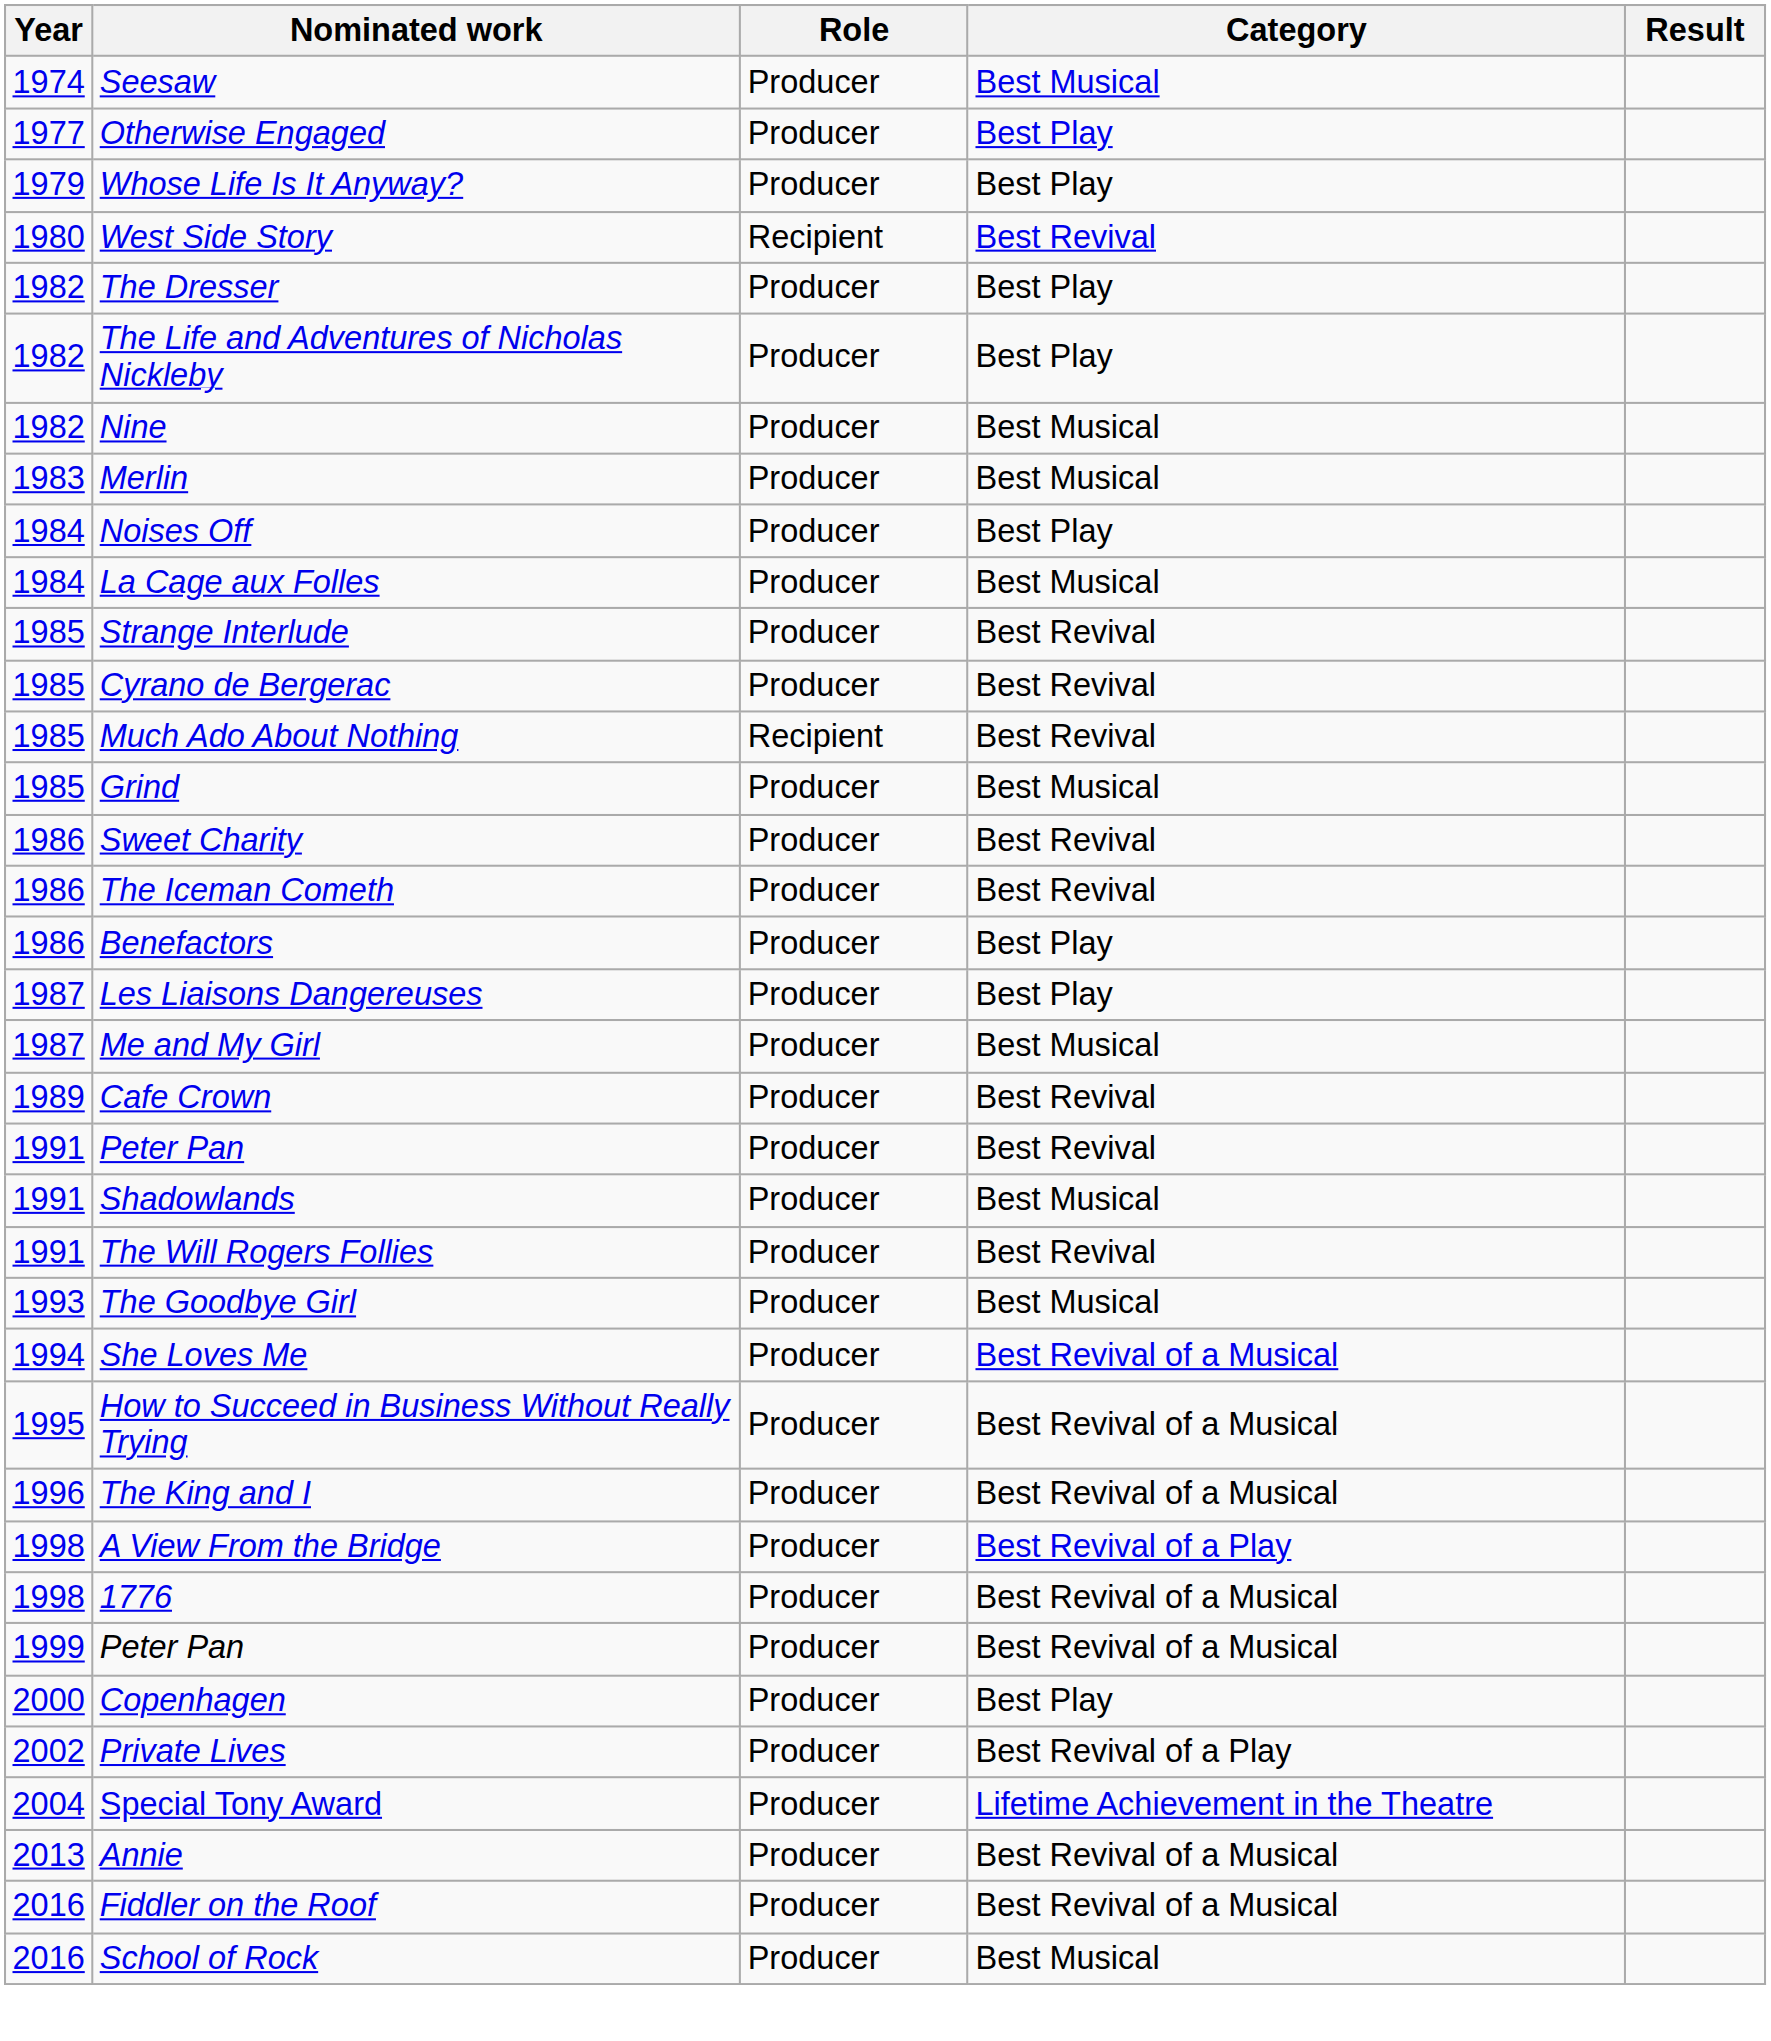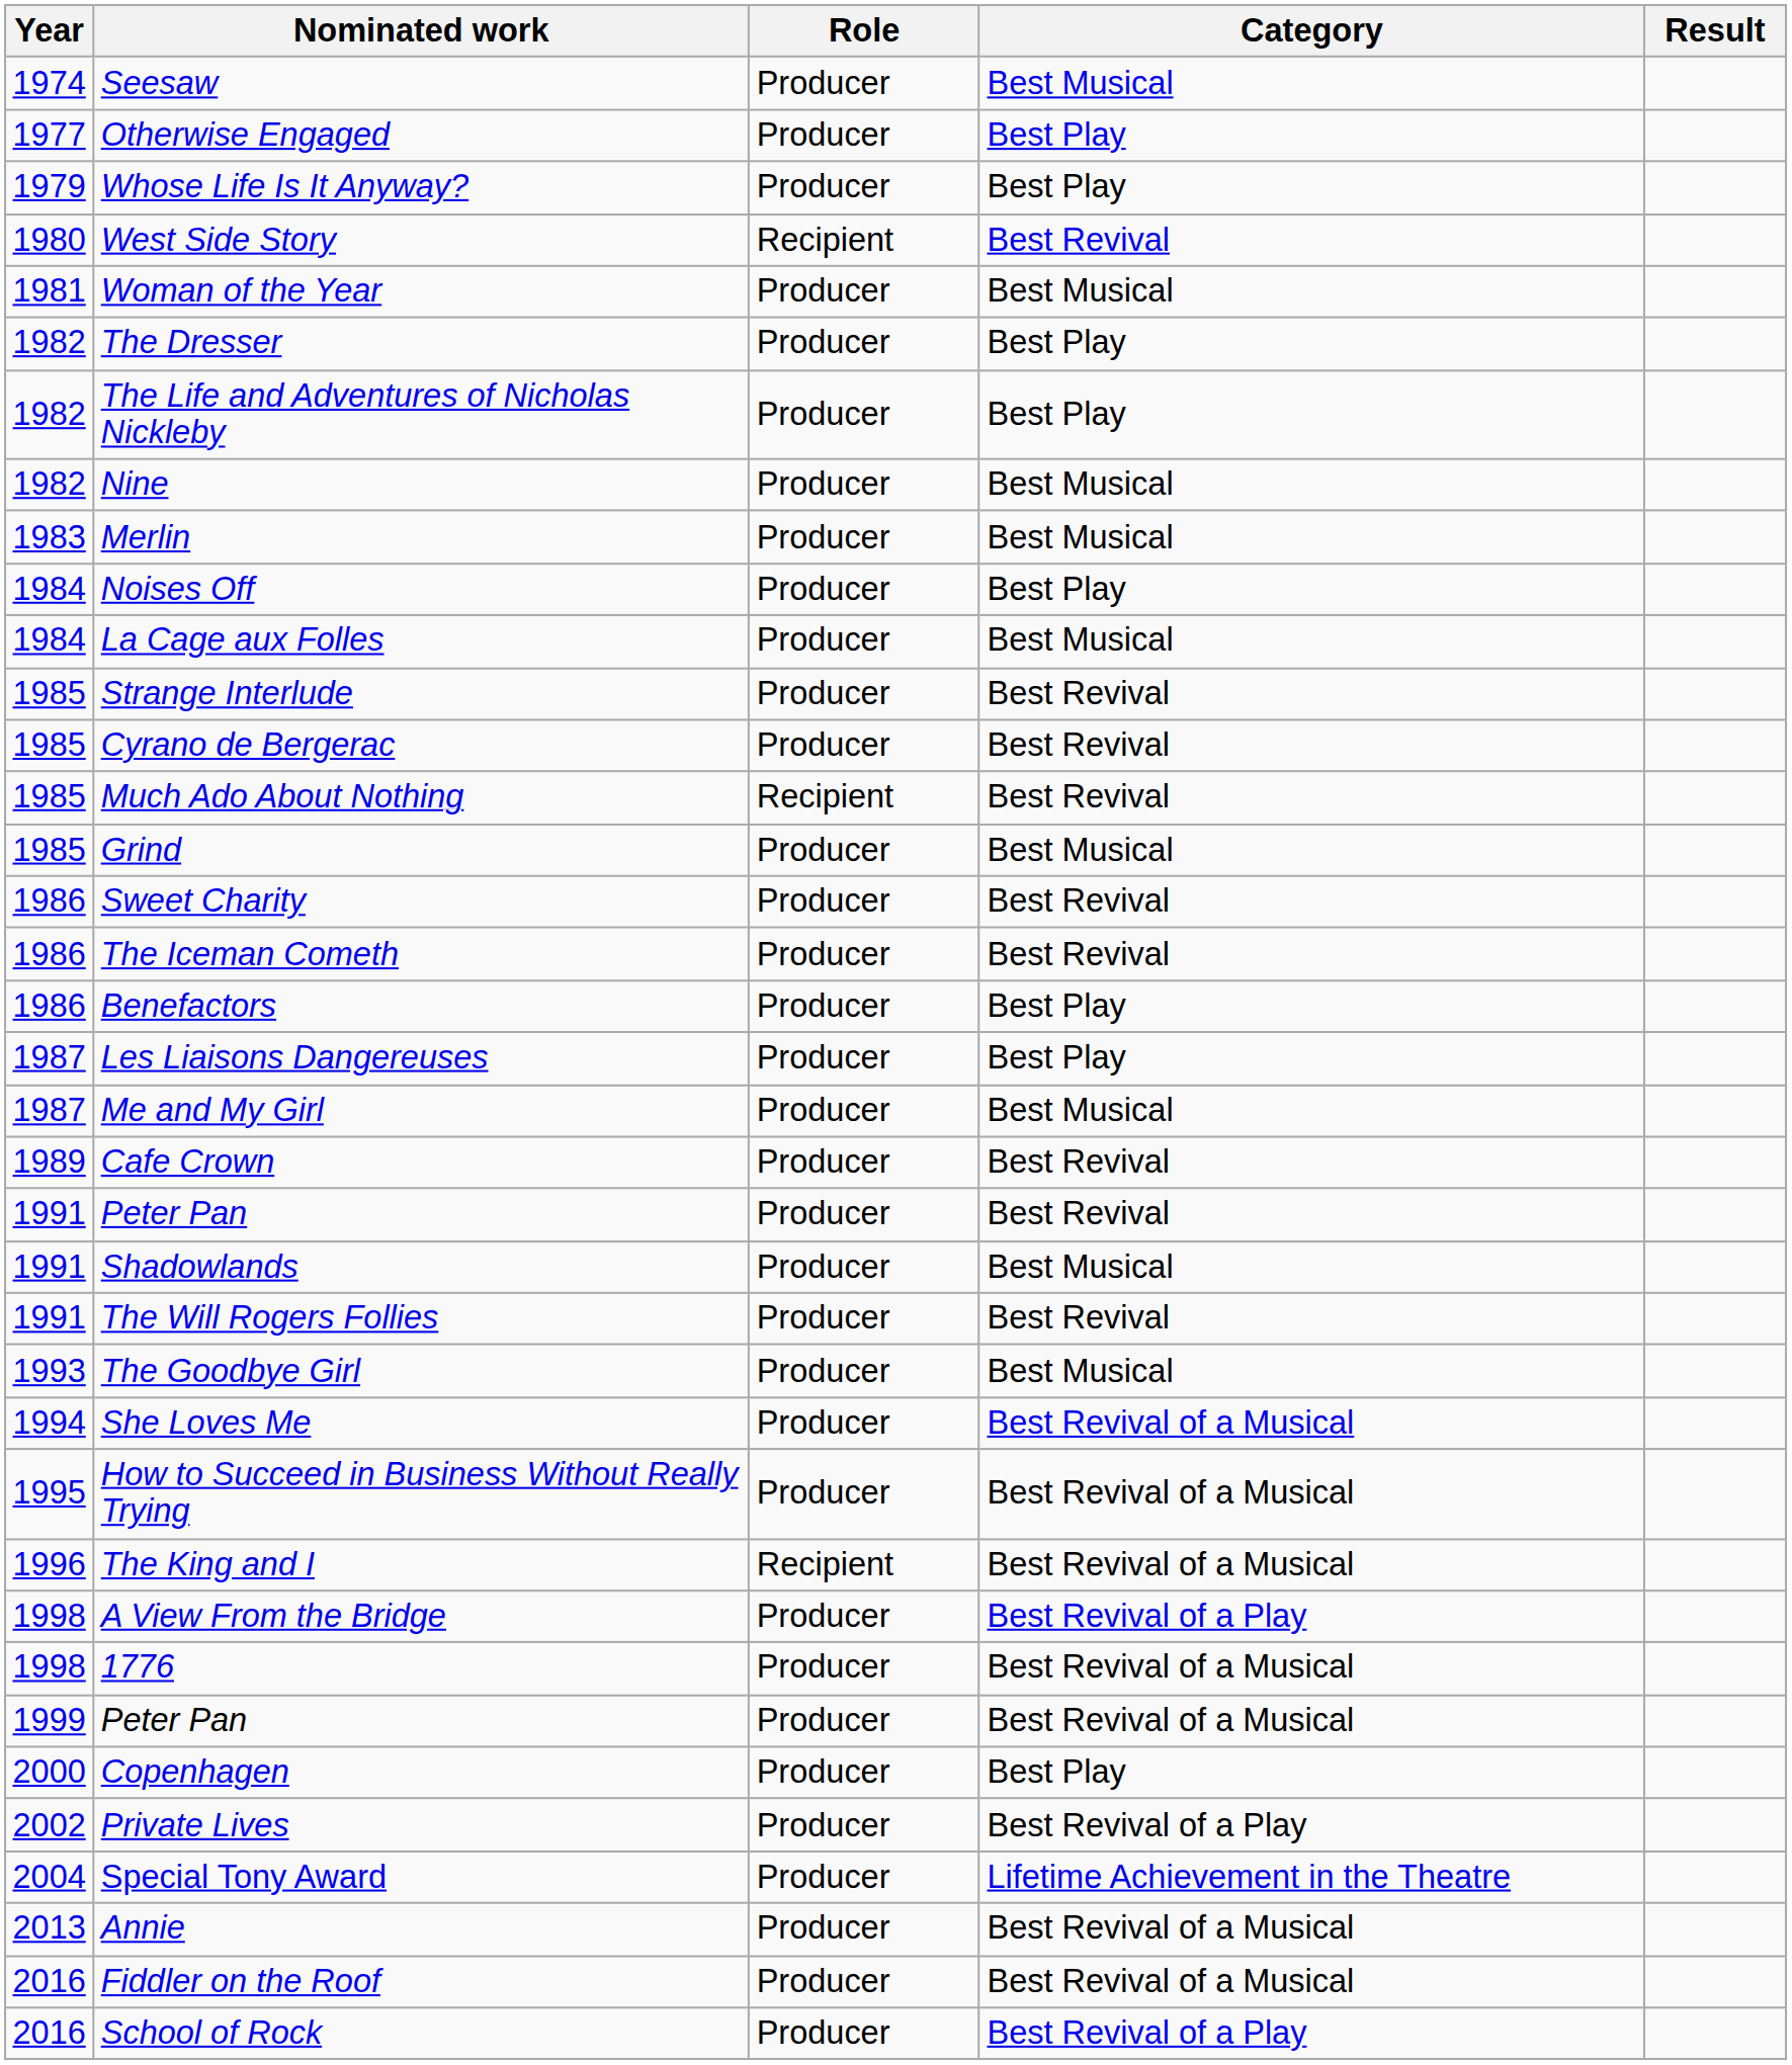+ row: 1981 | Woman of the Year | Producer | Best Musical
The King and I | Role: Producer -> Recipient
School of Rock | Category: Best Musical -> Best Revival of a Play
